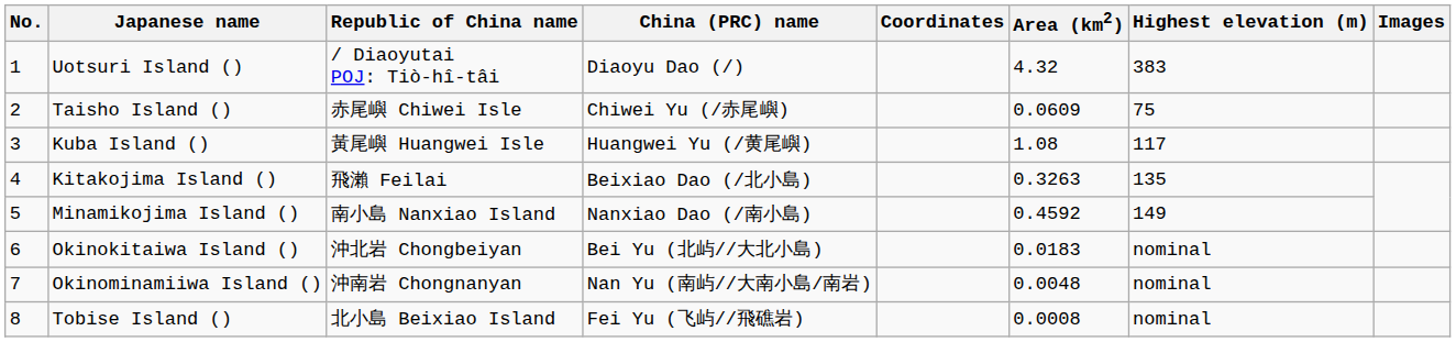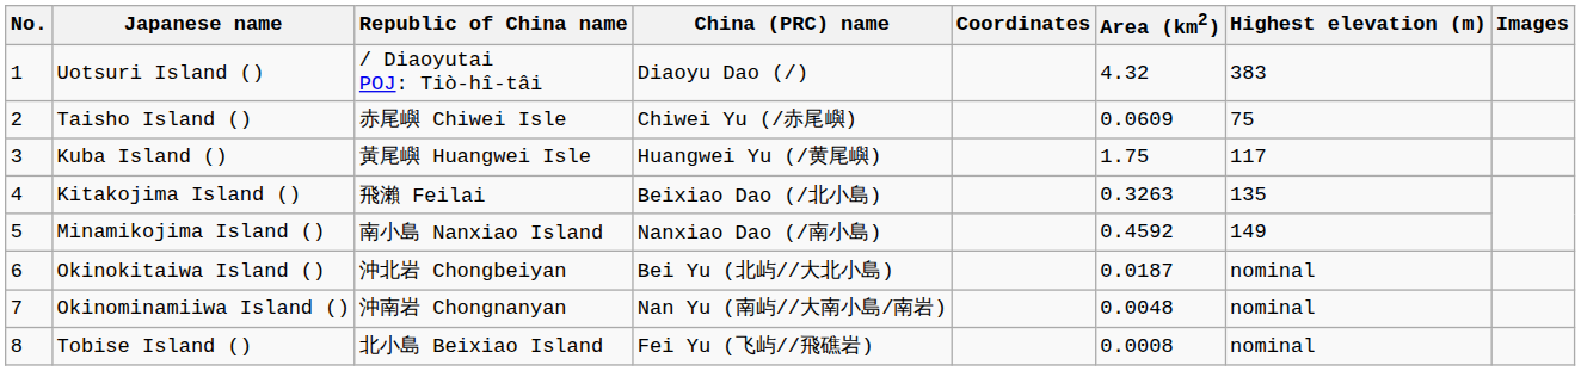Kuba Island () | Area (km2): 1.08 -> 1.75
Okinokitaiwa Island () | Area (km2): 0.0183 -> 0.0187
